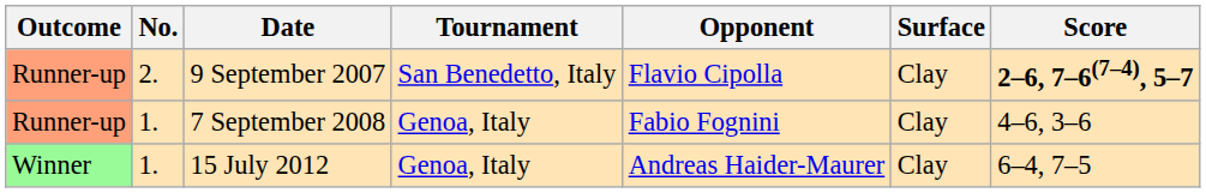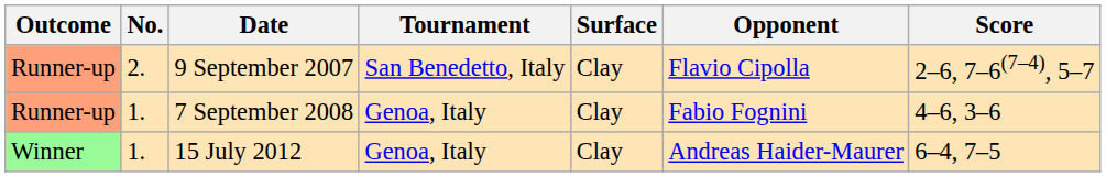columns swapped: Surface <-> Opponent
9 September 2007 | Score: bold -> normal
